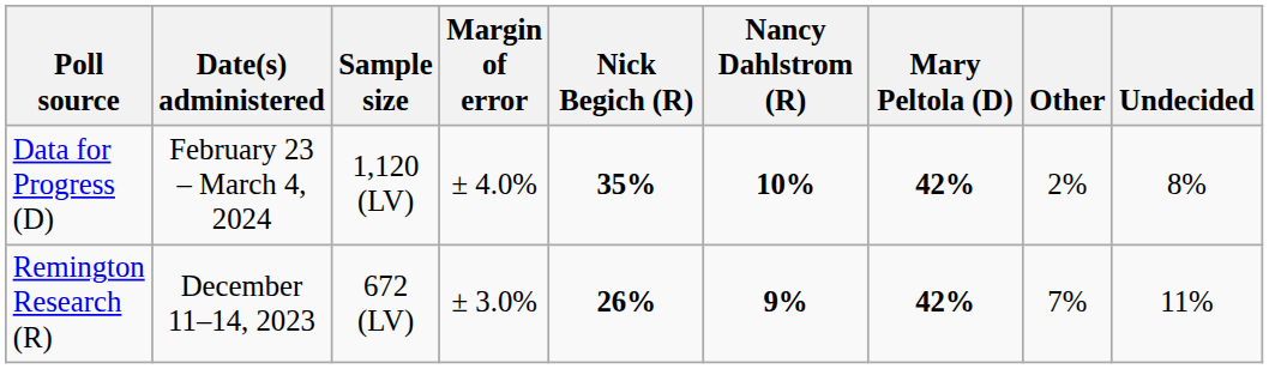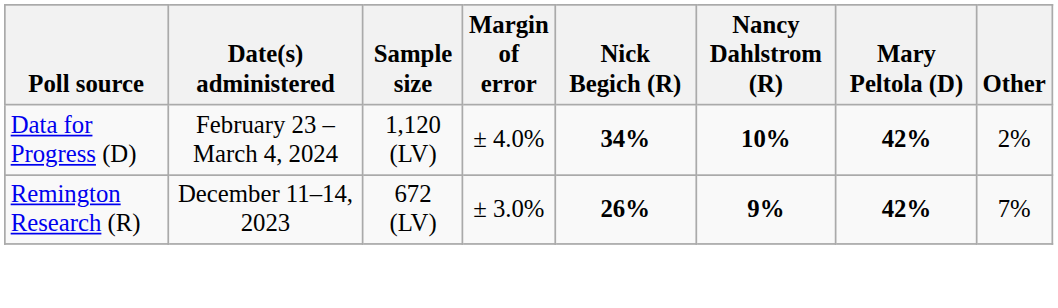- column: Undecided | 8% | 11%
Data for Progress (D) | Nick Begich (R): 35% -> 34%
